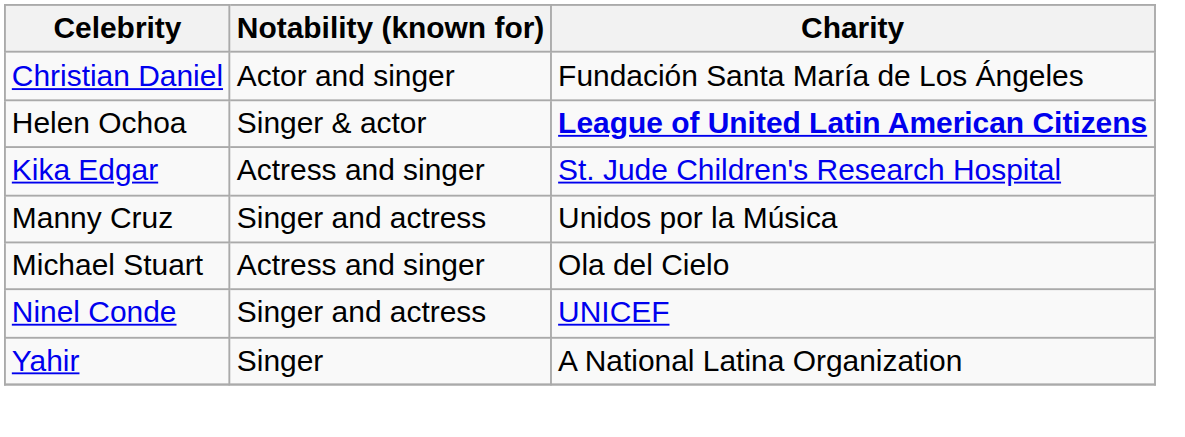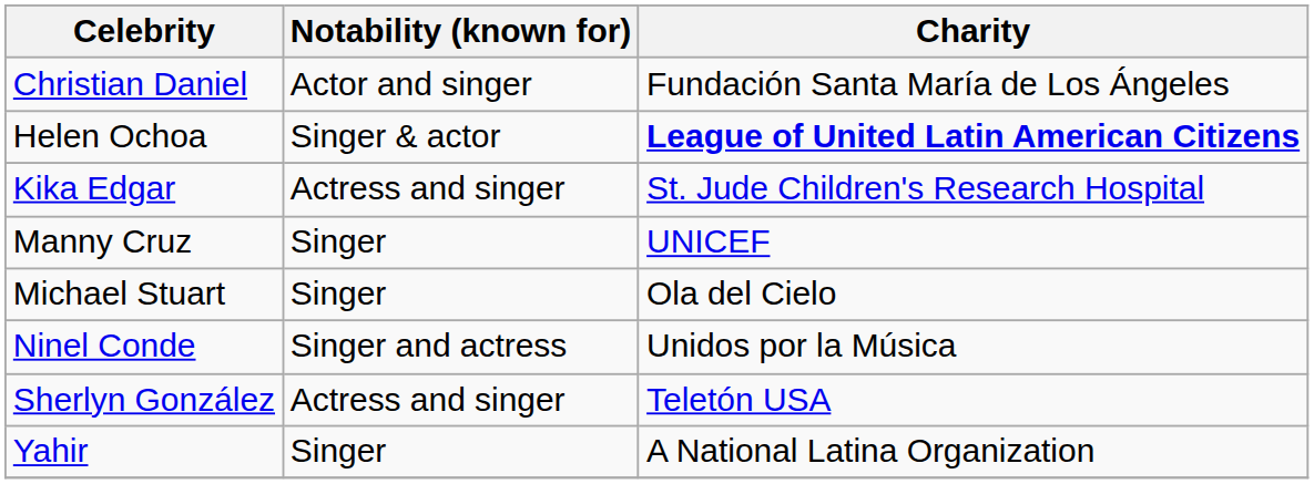Manny Cruz | Notability (known for): Singer and actress -> Singer
Manny Cruz | Charity: Unidos por la Música -> UNICEF
Michael Stuart | Notability (known for): Actress and singer -> Singer
Ninel Conde | Charity: UNICEF -> Unidos por la Música
+ row: Sherlyn González | Actress and singer | Teletón USA
